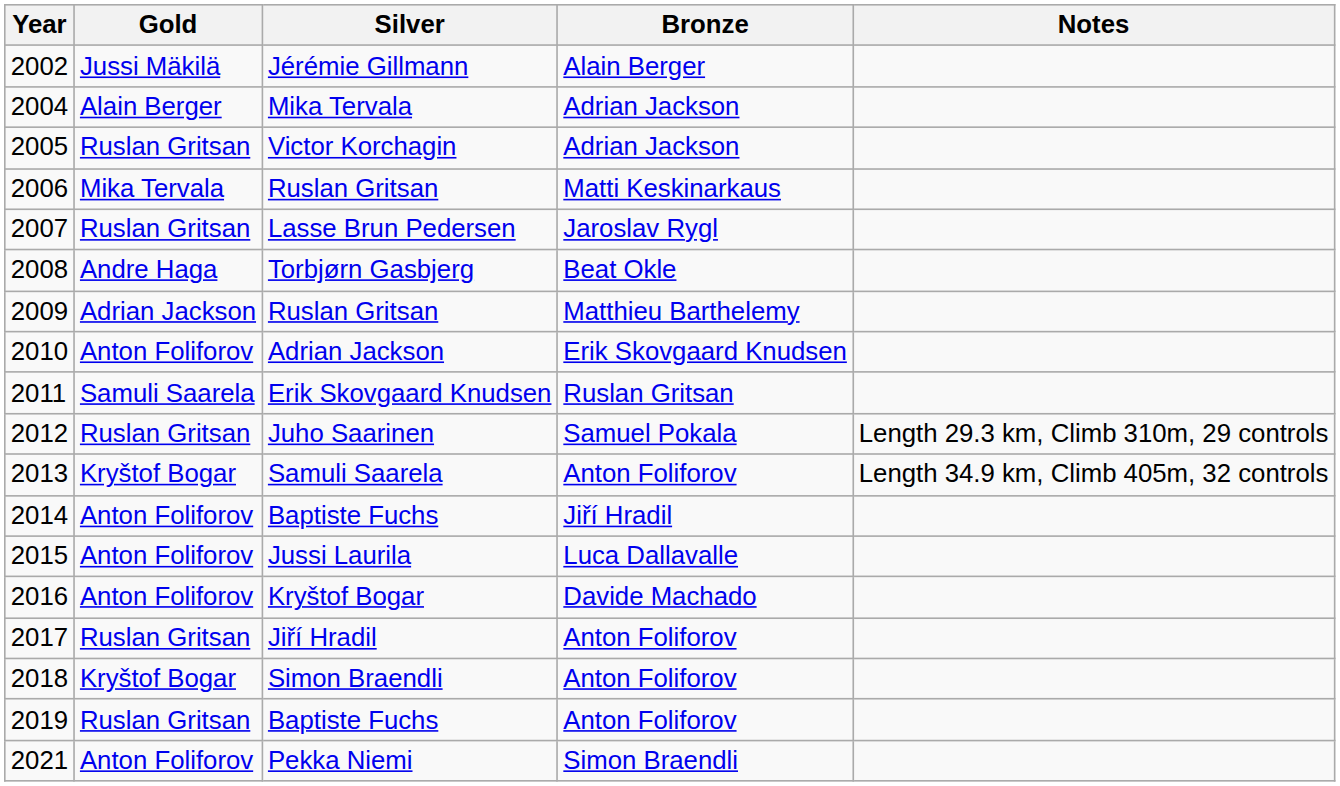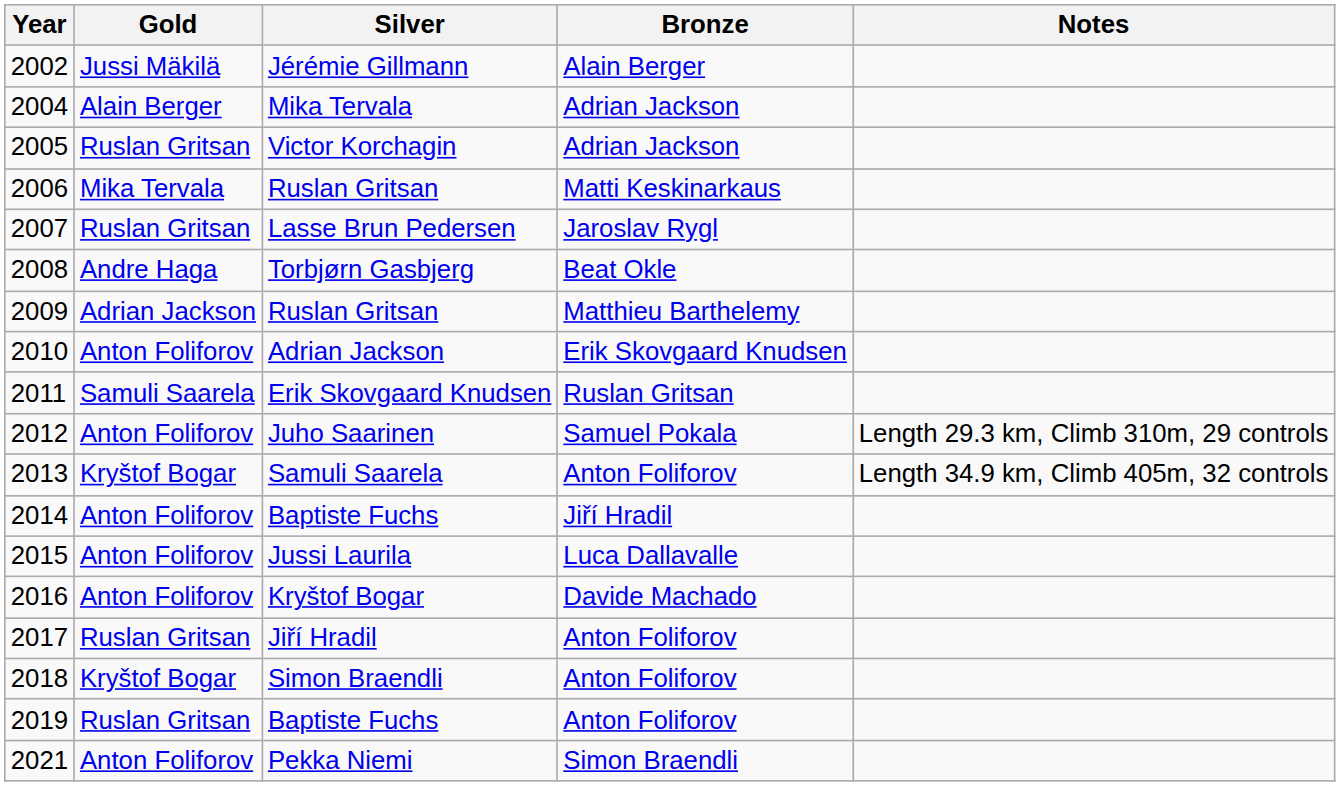2012 | Gold: Ruslan Gritsan -> Anton Foliforov
